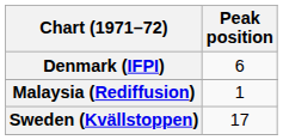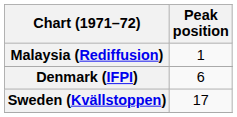rows swapped: Denmark (IFPI) <-> Malaysia (Rediffusion)
